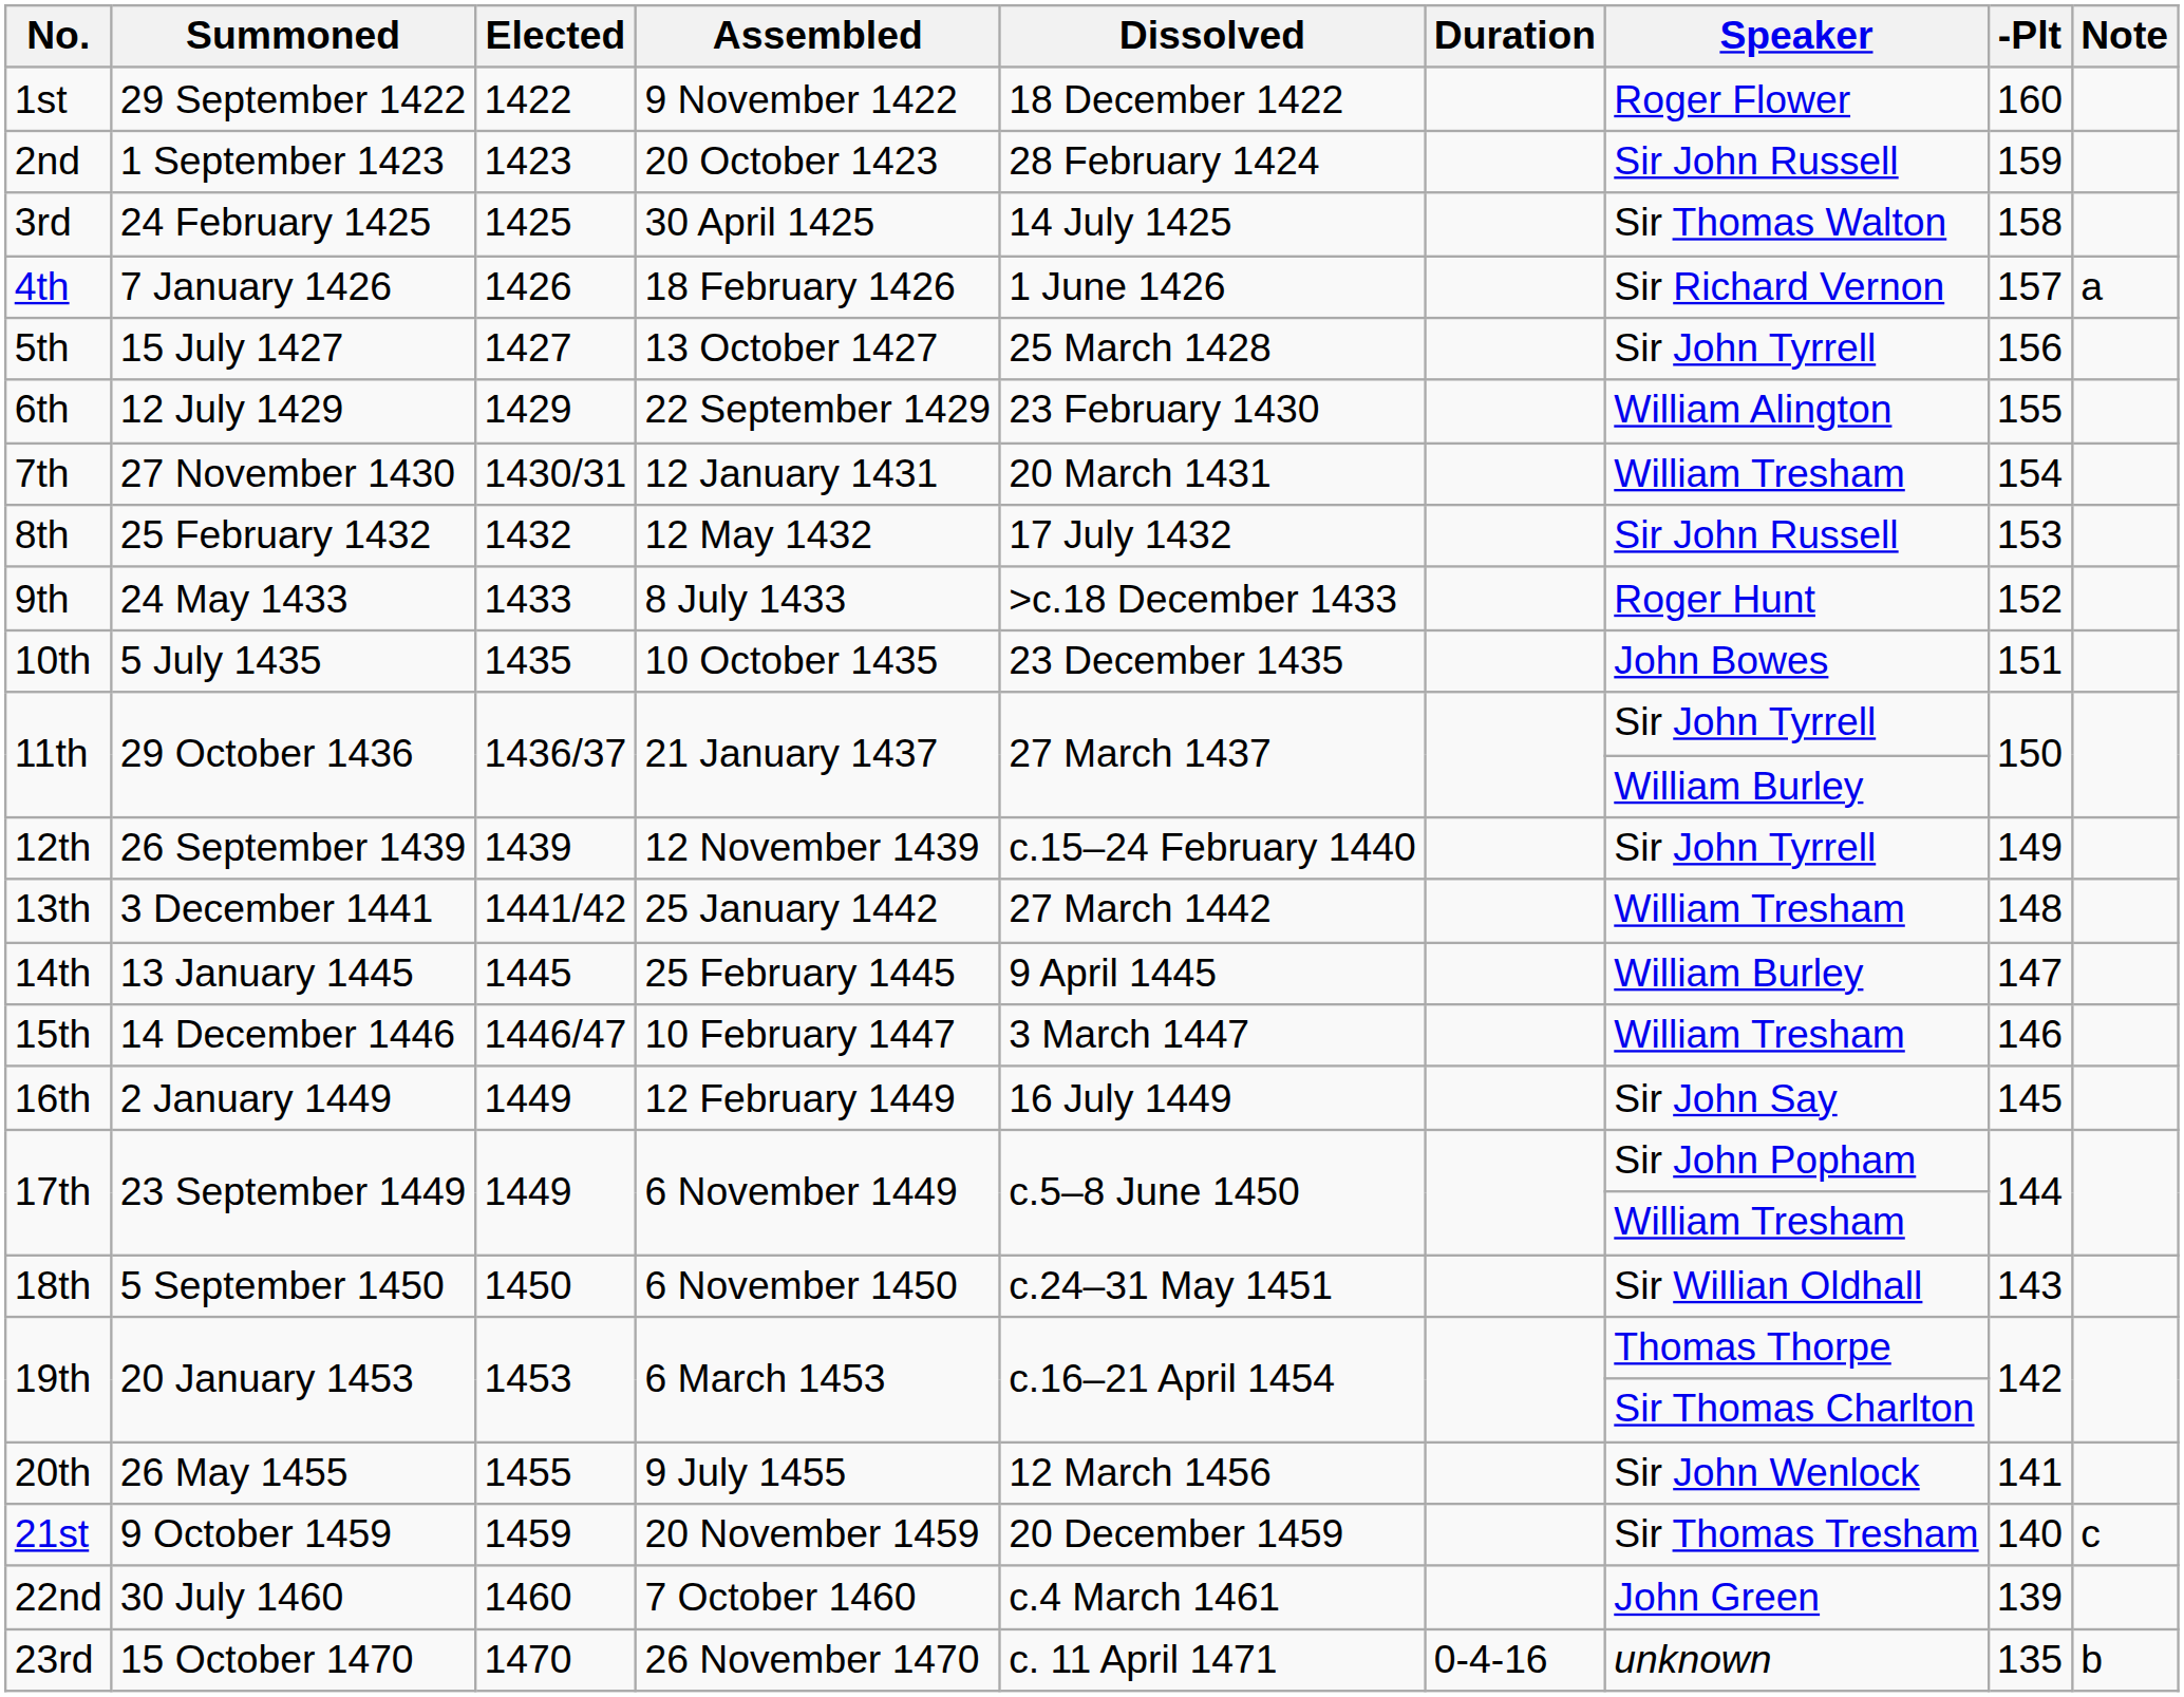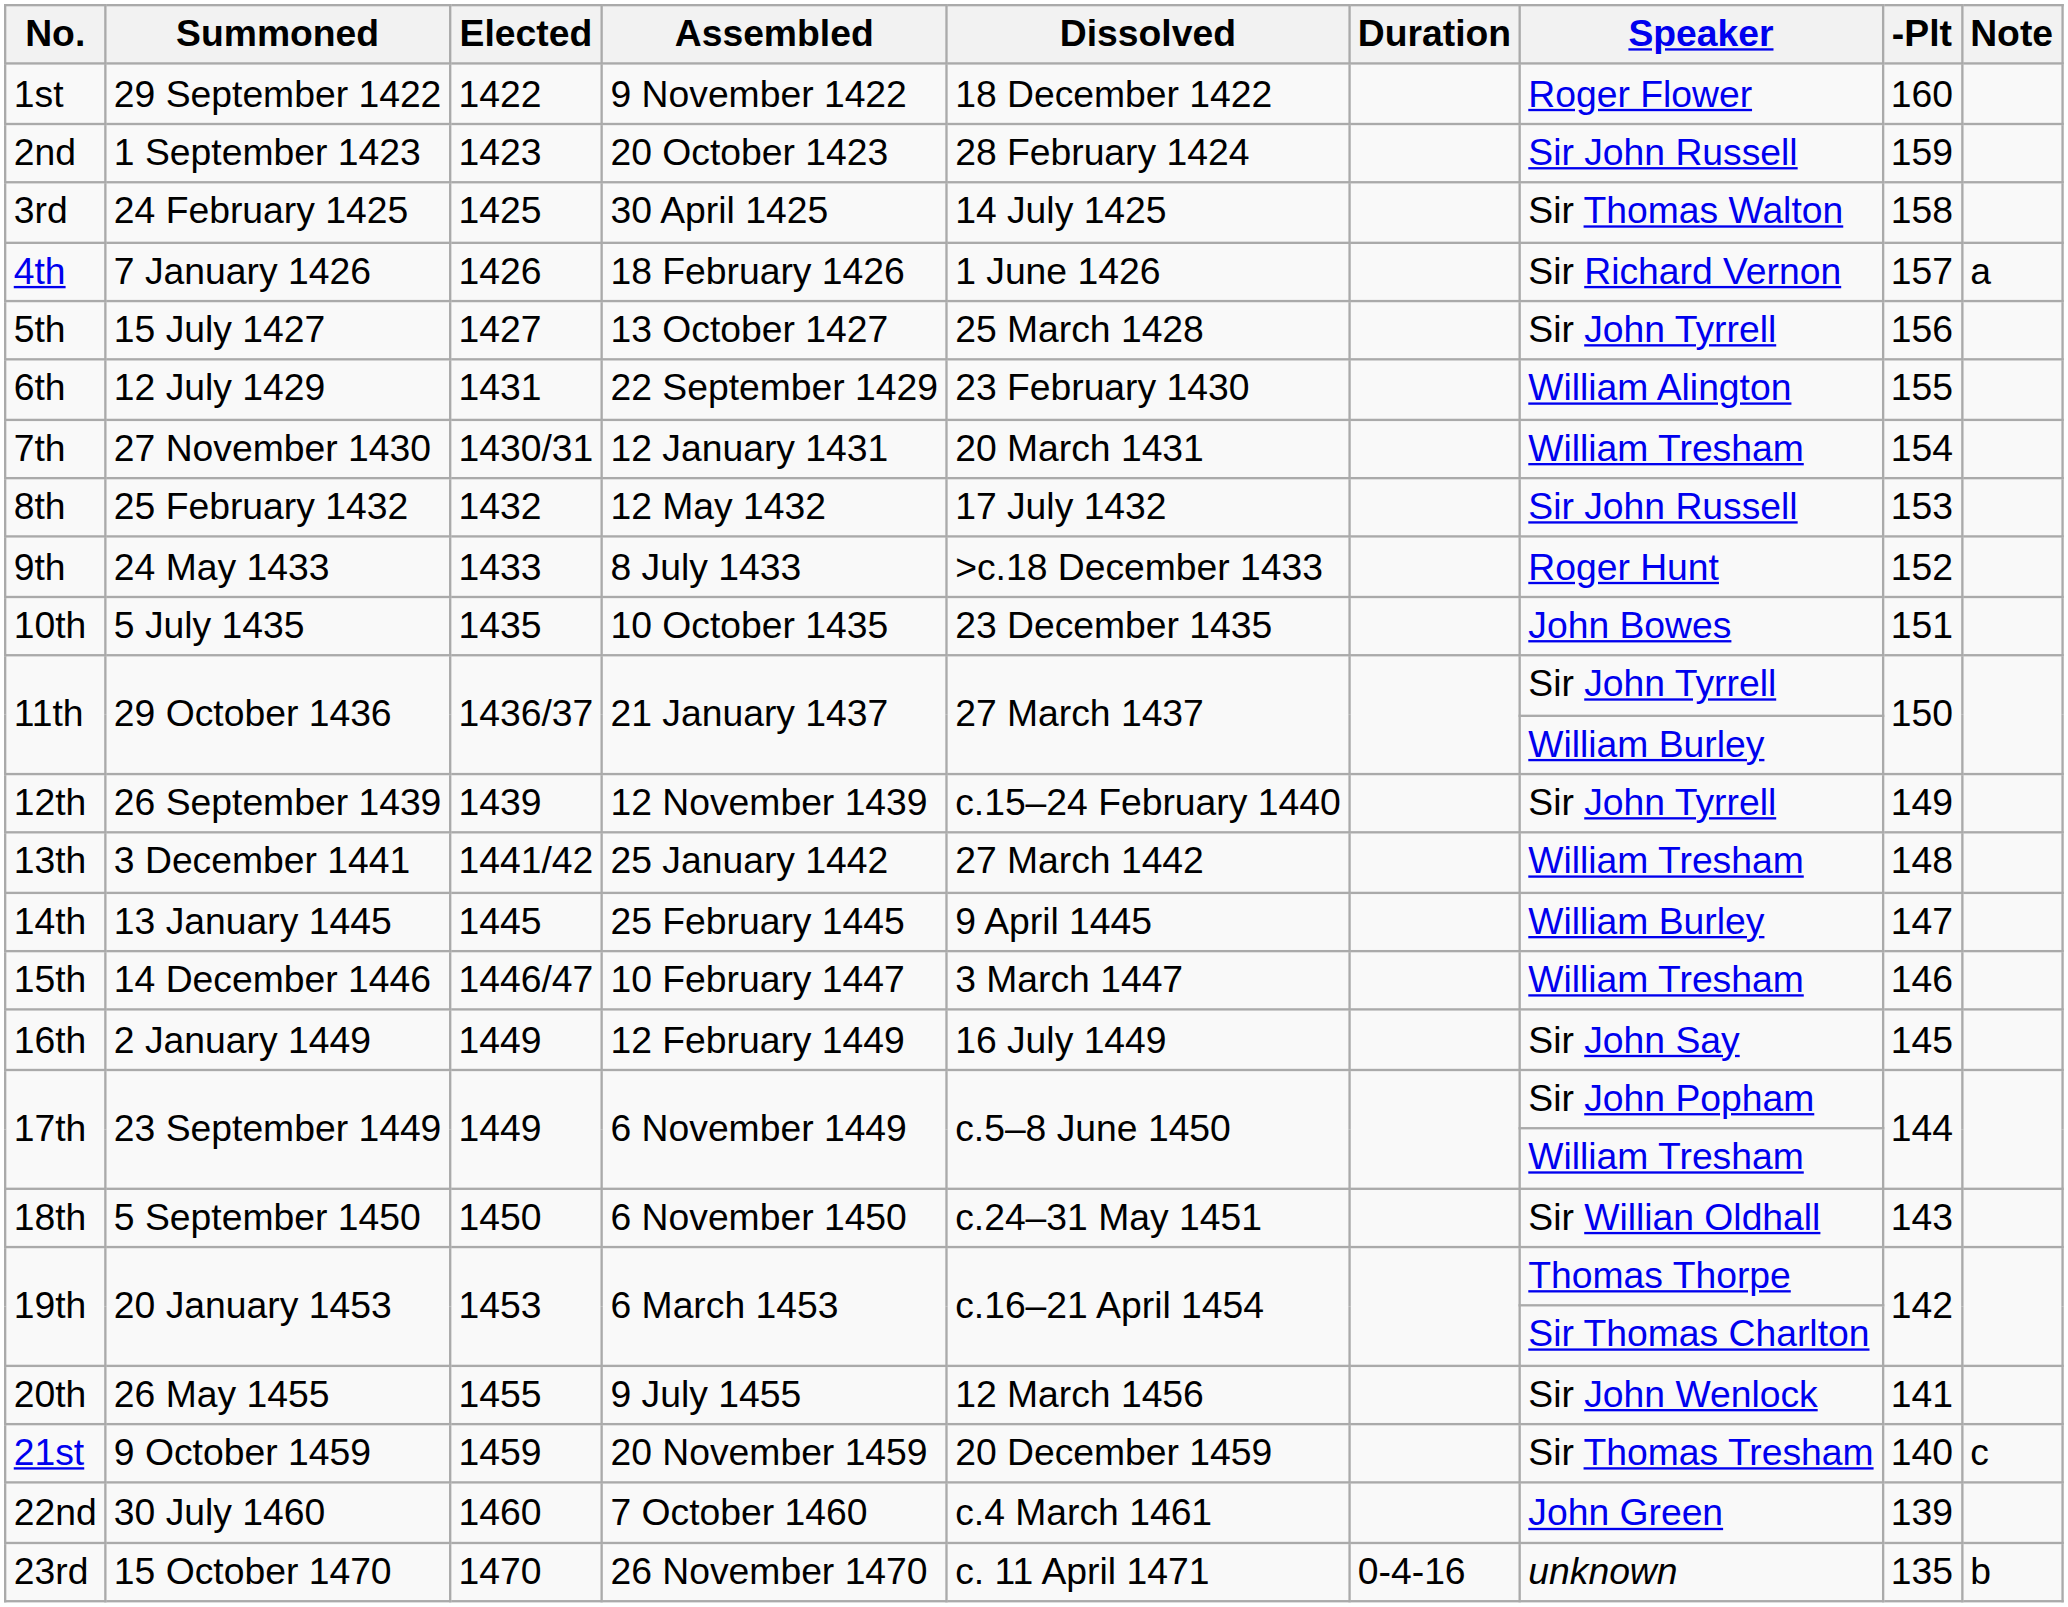6th | Elected: 1429 -> 1431
